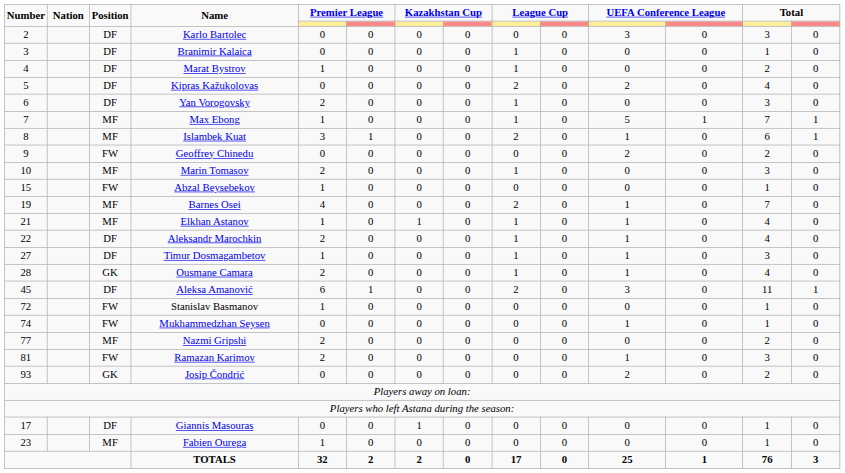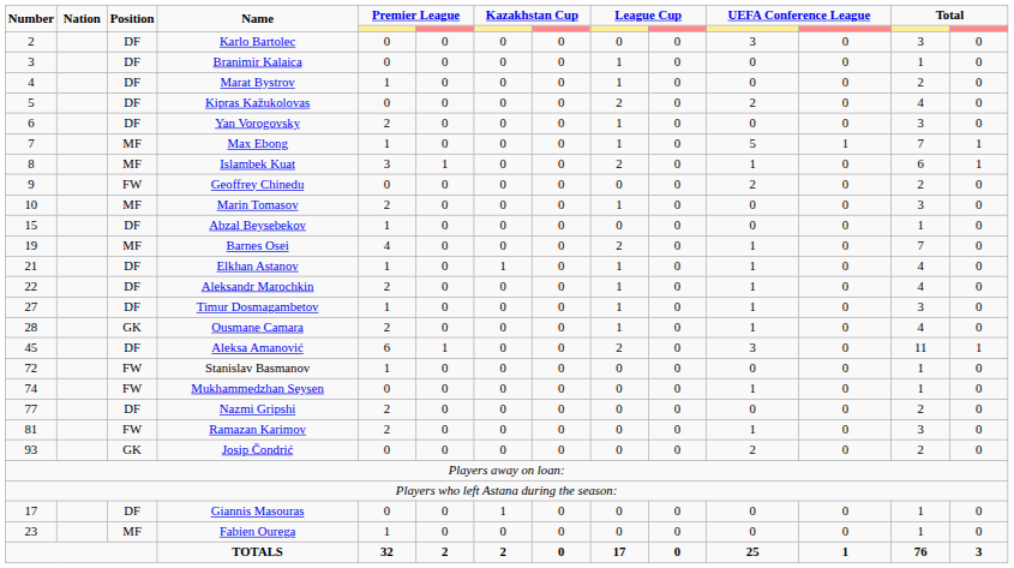Abzal Beysebekov | Position: FW -> DF
Elkhan Astanov | Position: MF -> DF
Nazmi Gripshi | Position: MF -> DF
